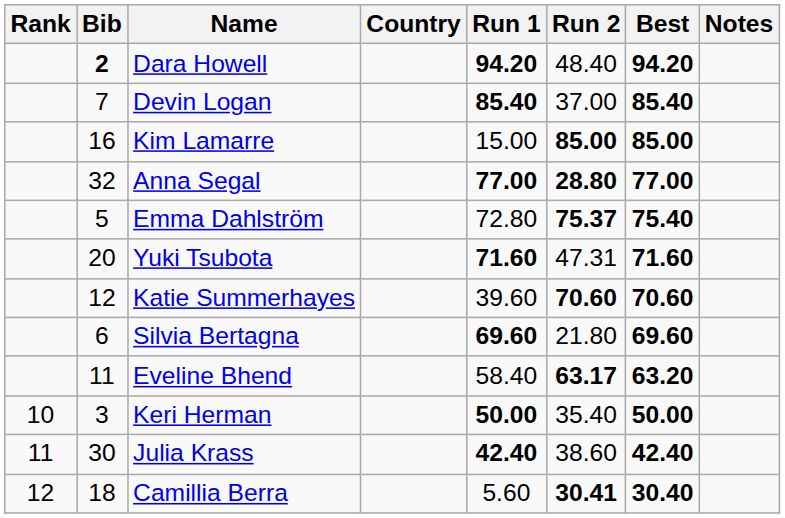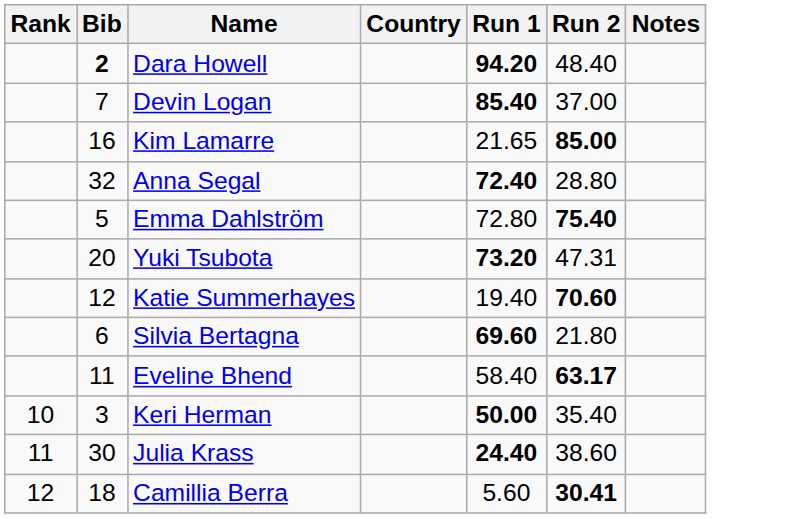- column: Best | 94.20 | 85.40 | 85.00 | 77.00 | 75.40 | 71.60 | 70.60 | 69.60 | 63.20 | 50.00 | 42.40 | 30.40
Kim Lamarre | Run 1: 15.00 -> 21.65
Anna Segal | Run 1: 77.00 -> 72.40
Anna Segal | Run 2: bold -> normal
Emma Dahlström | Run 2: 75.37 -> 75.40
Yuki Tsubota | Run 1: 71.60 -> 73.20
Katie Summerhayes | Run 1: 39.60 -> 19.40
Julia Krass | Run 1: 42.40 -> 24.40
